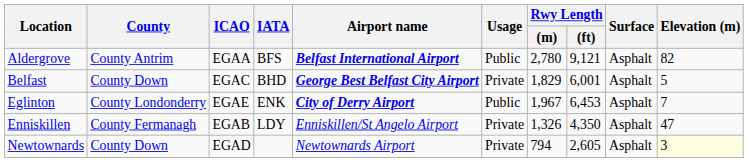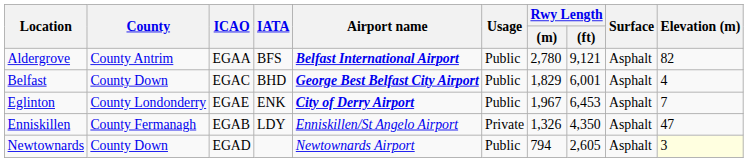Belfast | Usage: Private -> Public
Belfast | Elevation (m): 5 -> 4
Newtownards | Usage: Private -> Public
